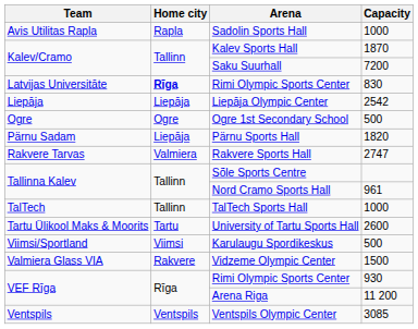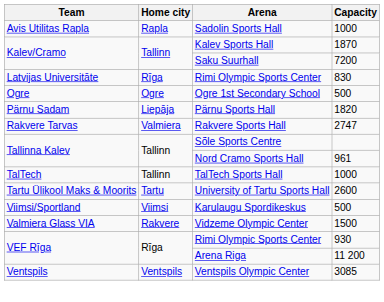Latvijas Universitāte / Rimi Olympic Sports Center | Home city: bold -> normal
- row: Liepāja | Liepāja | Liepāja Olympic Center | 2542
